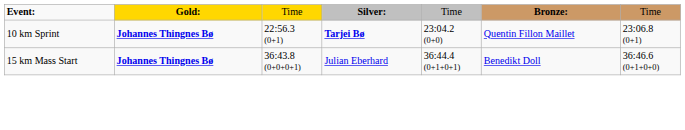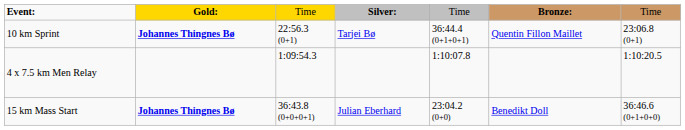10 km Sprint | column 4: bold -> normal
10 km Sprint | column 5: 23:04.2 (0+0) -> 36:44.4 (0+1+0+1)
+ row: 4 x 7.5 km Men Relay | 1:09:54.3 | 1:10:07.8 | 1:10:20.5
15 km Mass Start | column 5: 36:44.4 (0+1+0+1) -> 23:04.2 (0+0)
